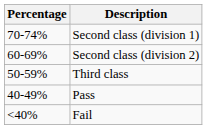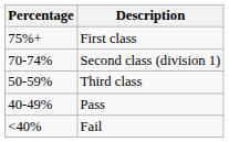+ row: 75%+ | First class
- row: 60-69% | Second class (division 2)
